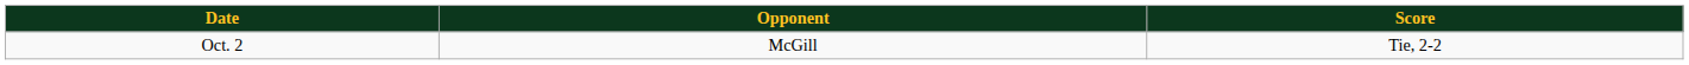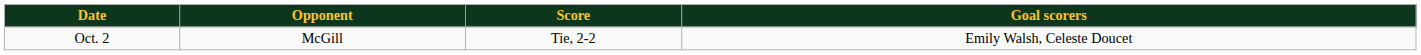+ column: Goal scorers | Emily Walsh, Celeste Doucet
